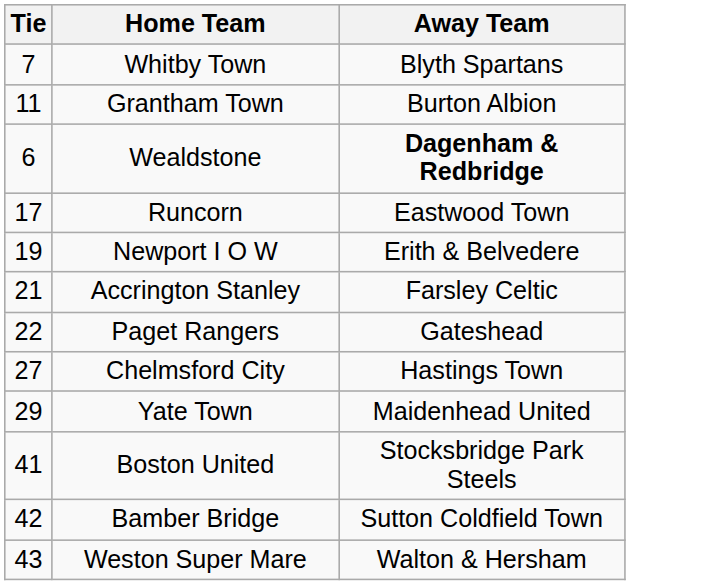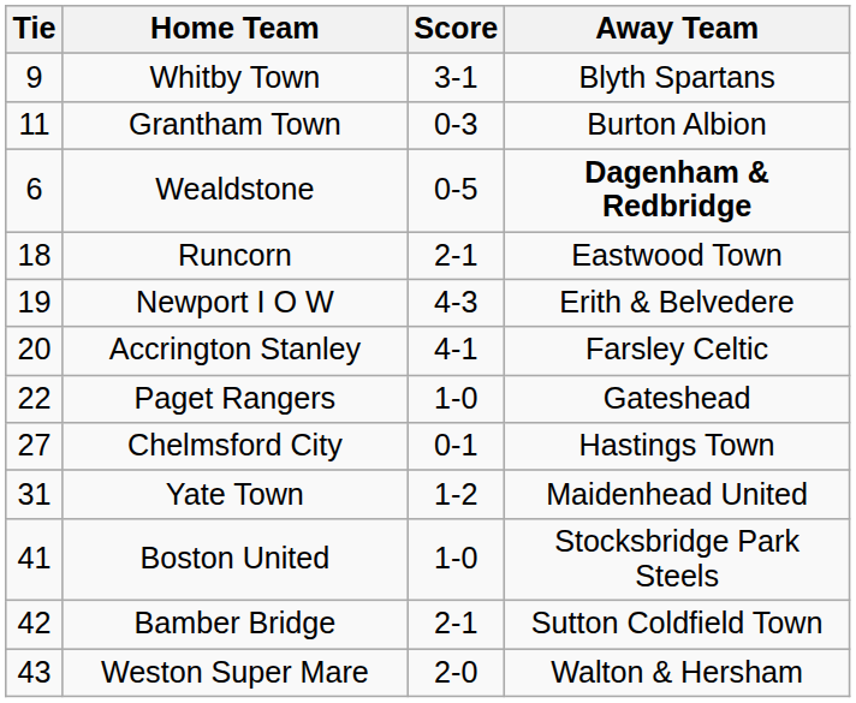+ column: Score | 3-1 | 0-3 | 0-5 | 2-1 | 4-3 | 4-1 | 1-0 | 0-1 | 1-2 | 1-0 | 2-1 | 2-0
Whitby Town | Tie: 7 -> 9
Runcorn | Tie: 17 -> 18
Accrington Stanley | Tie: 21 -> 20
Yate Town | Tie: 29 -> 31
